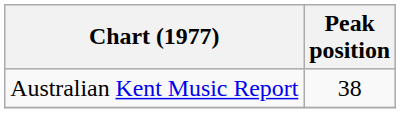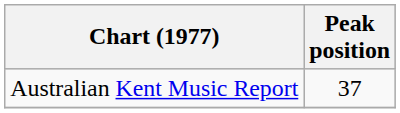Australian Kent Music Report | Peak position: 38 -> 37
